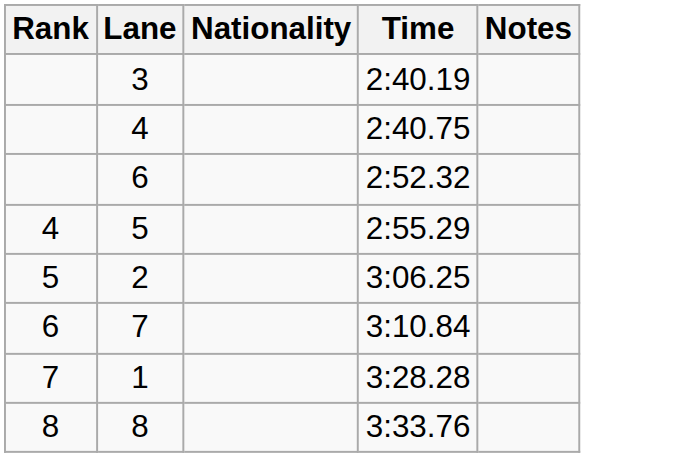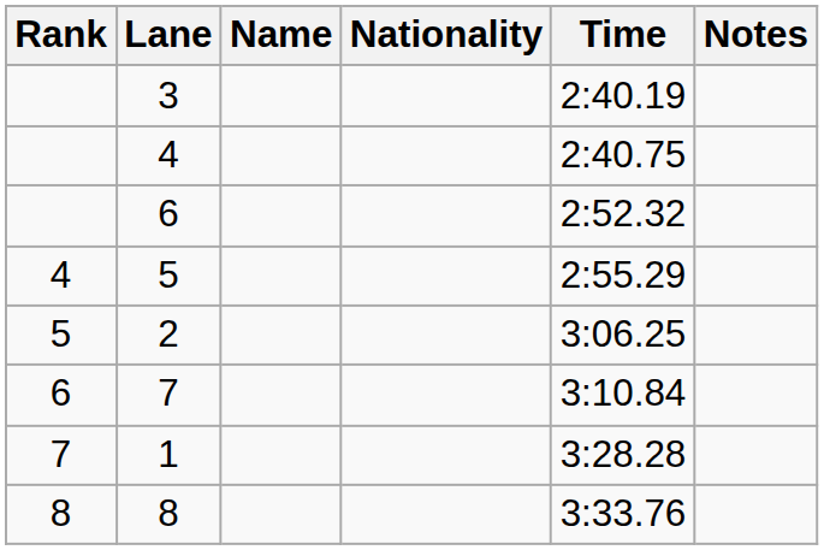+ column: Name
